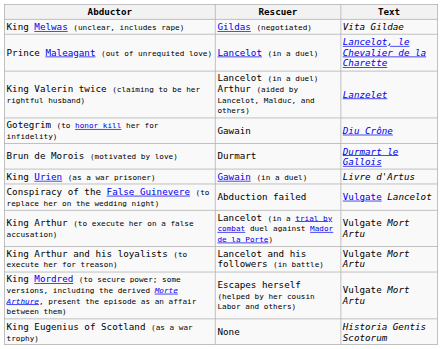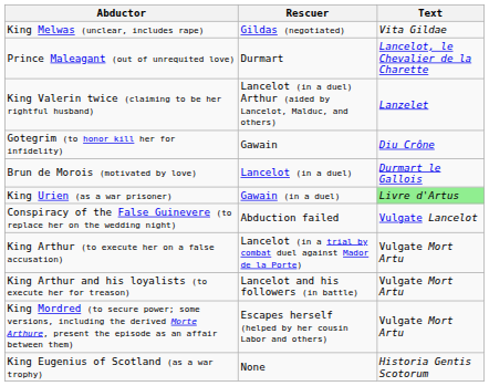Prince Maleagant (out of unrequited love) | Rescuer: Lancelot (in a duel) -> Durmart
Brun de Morois (motivated by love) | Rescuer: Durmart -> Lancelot (in a duel)
King Urien (as a war prisoner) | Text: no background -> lightgreen background
